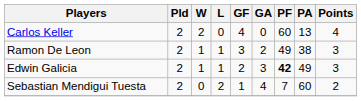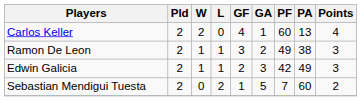Carlos Keller | GA: 0 -> 1
Edwin Galicia | PF: bold -> normal
Sebastian Mendigui Tuesta | GA: 4 -> 5
